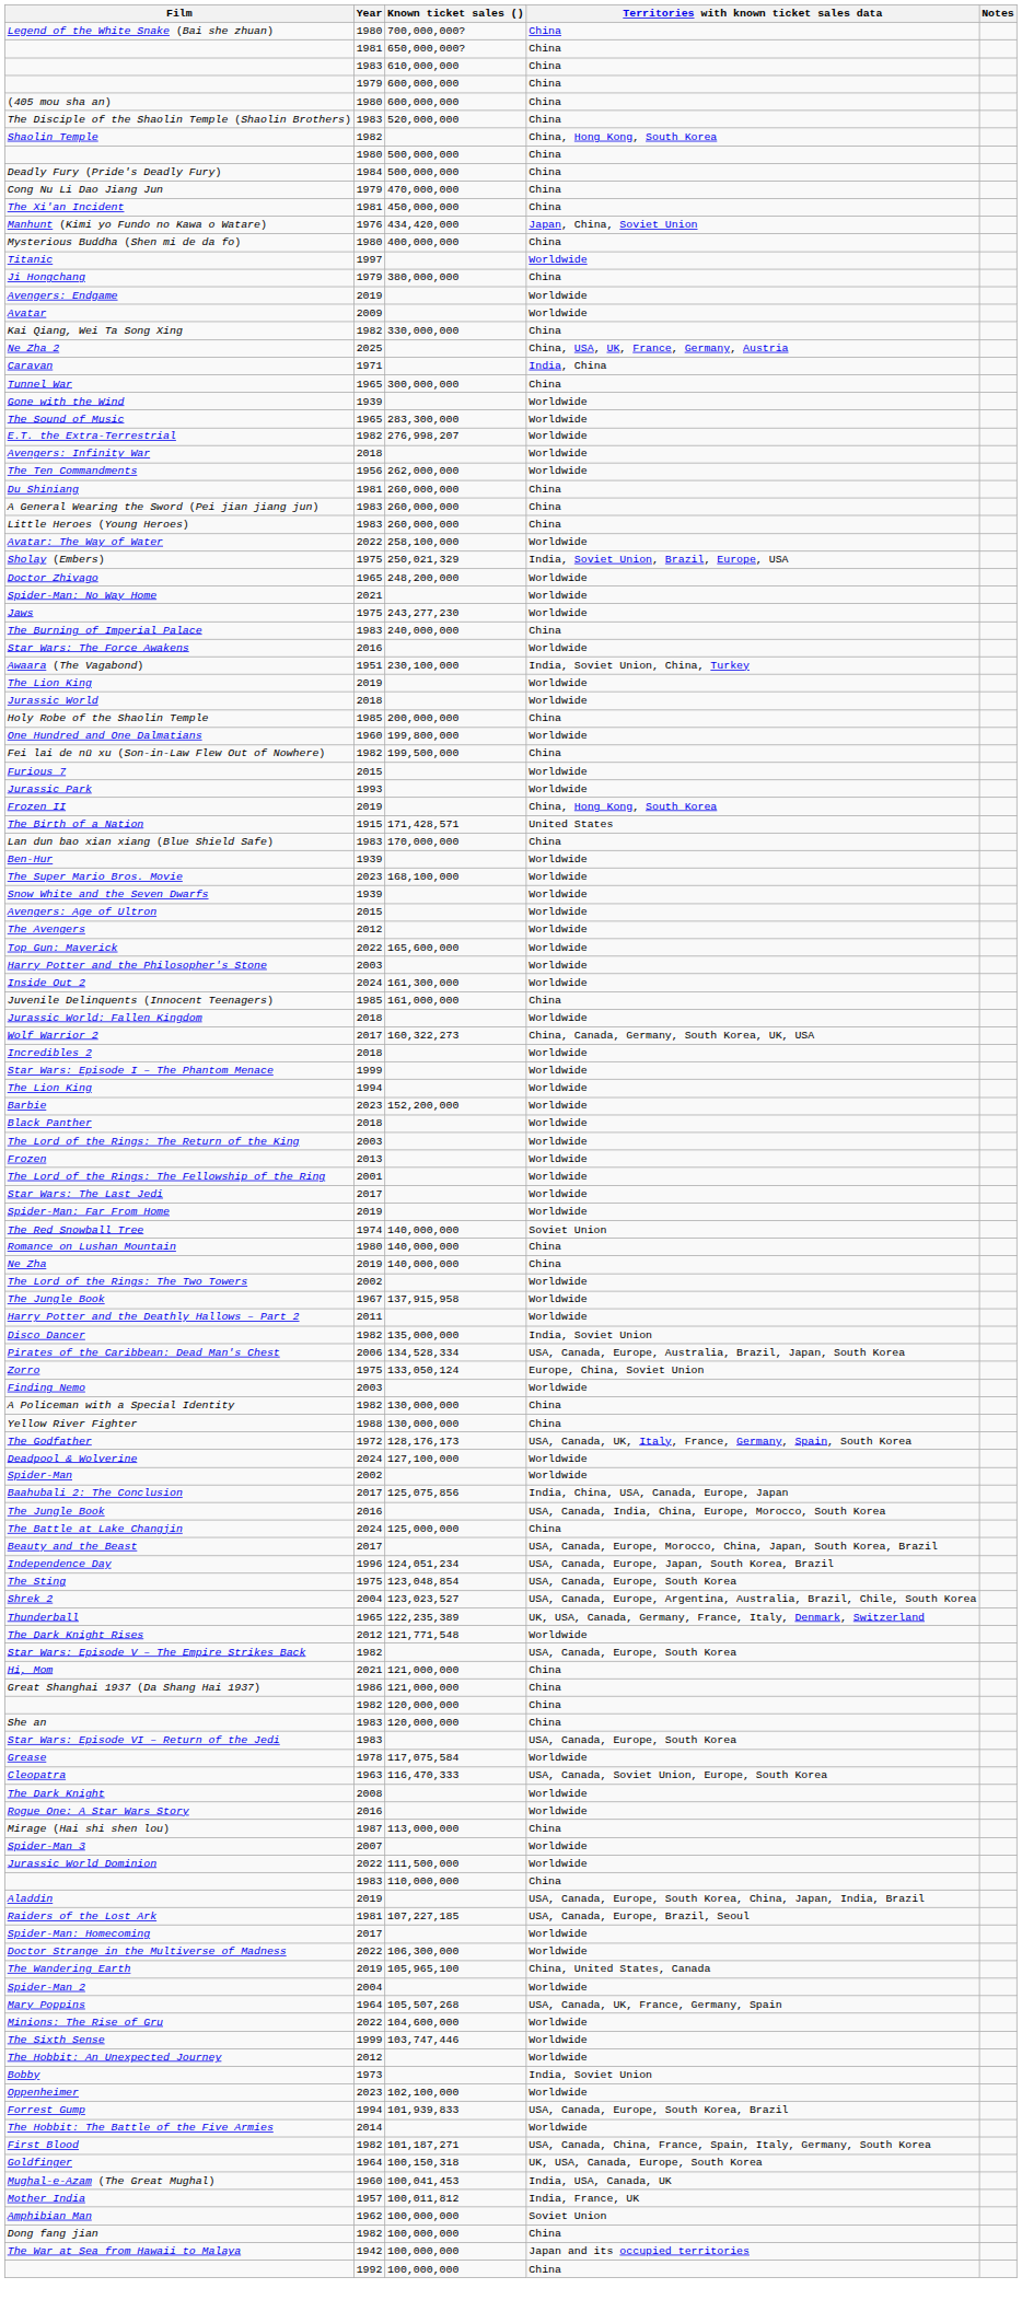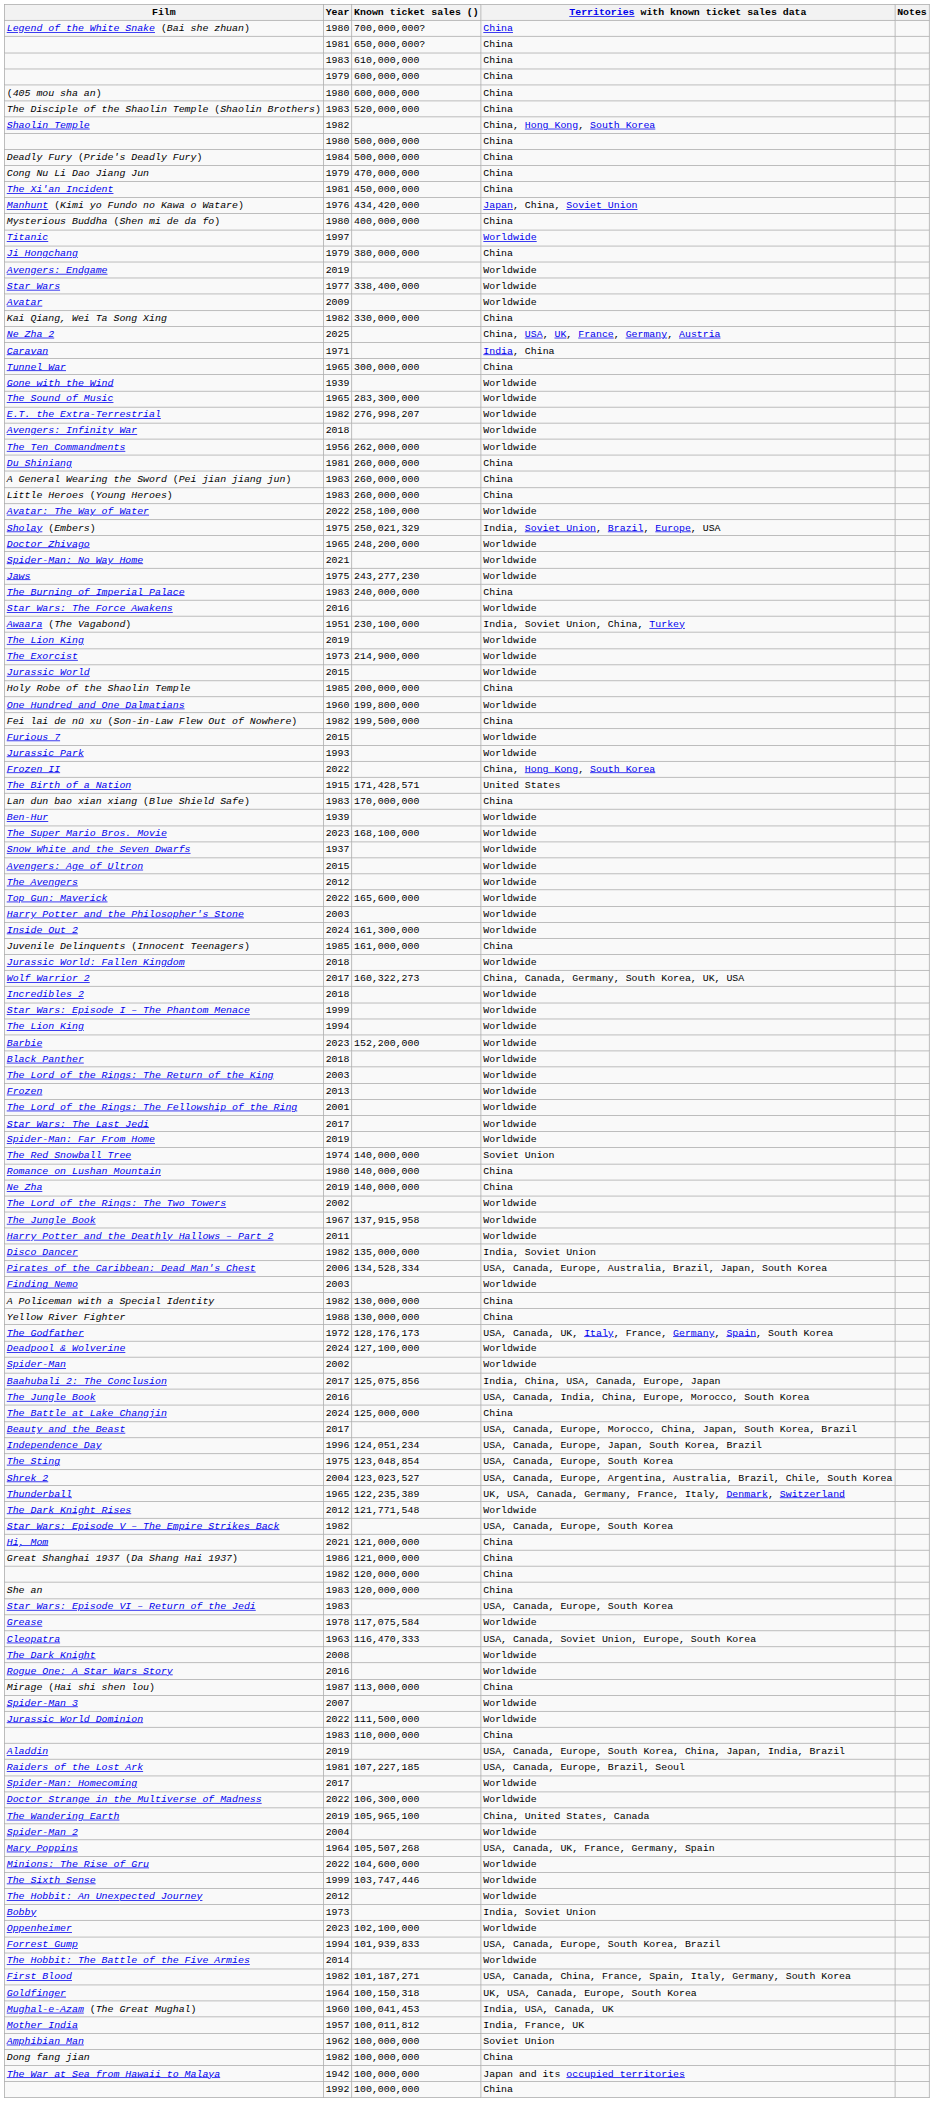+ row: Star Wars | 1977 | 338,400,000 | Worldwide
+ row: The Exorcist | 1973 | 214,900,000 | Worldwide
Jurassic World | Year: 2018 -> 2015
Frozen II | Year: 2019 -> 2022
Snow White and the Seven Dwarfs | Year: 1939 -> 1937
- row: Zorro | 1975 | 133,050,124 | Europe, China, Soviet Union
